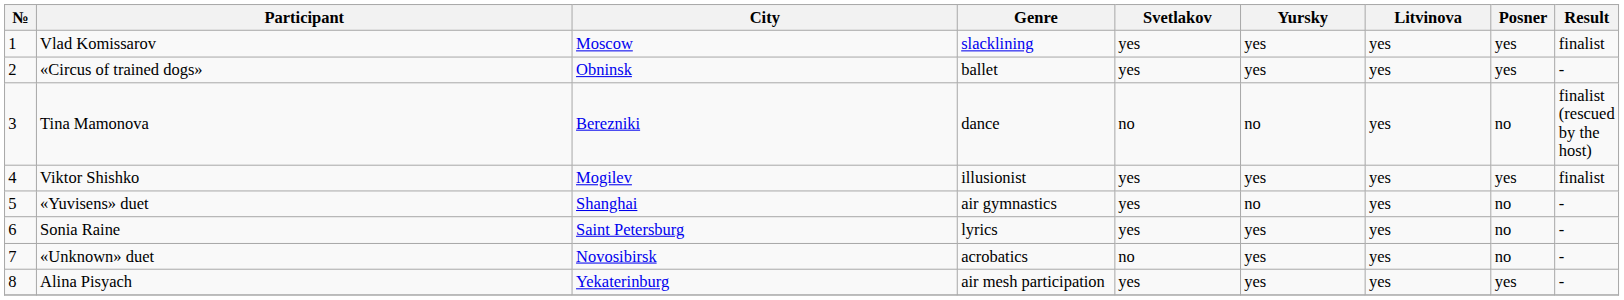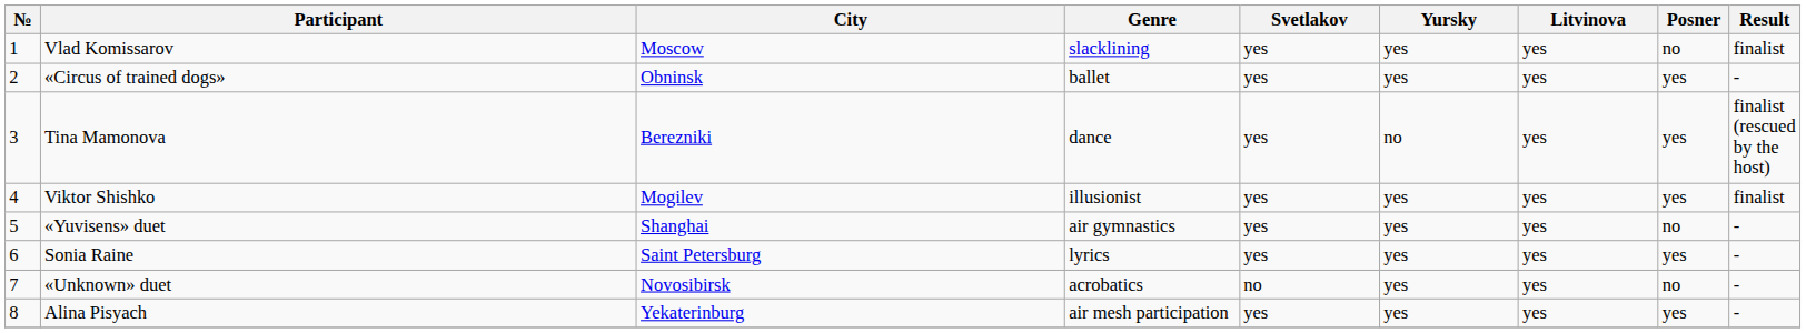Vlad Komissarov | Posner: yes -> no
Tina Mamonova | Svetlakov: no -> yes
Tina Mamonova | Posner: no -> yes
«Yuvisens» duet | Yursky: no -> yes
Sonia Raine | Posner: no -> yes
